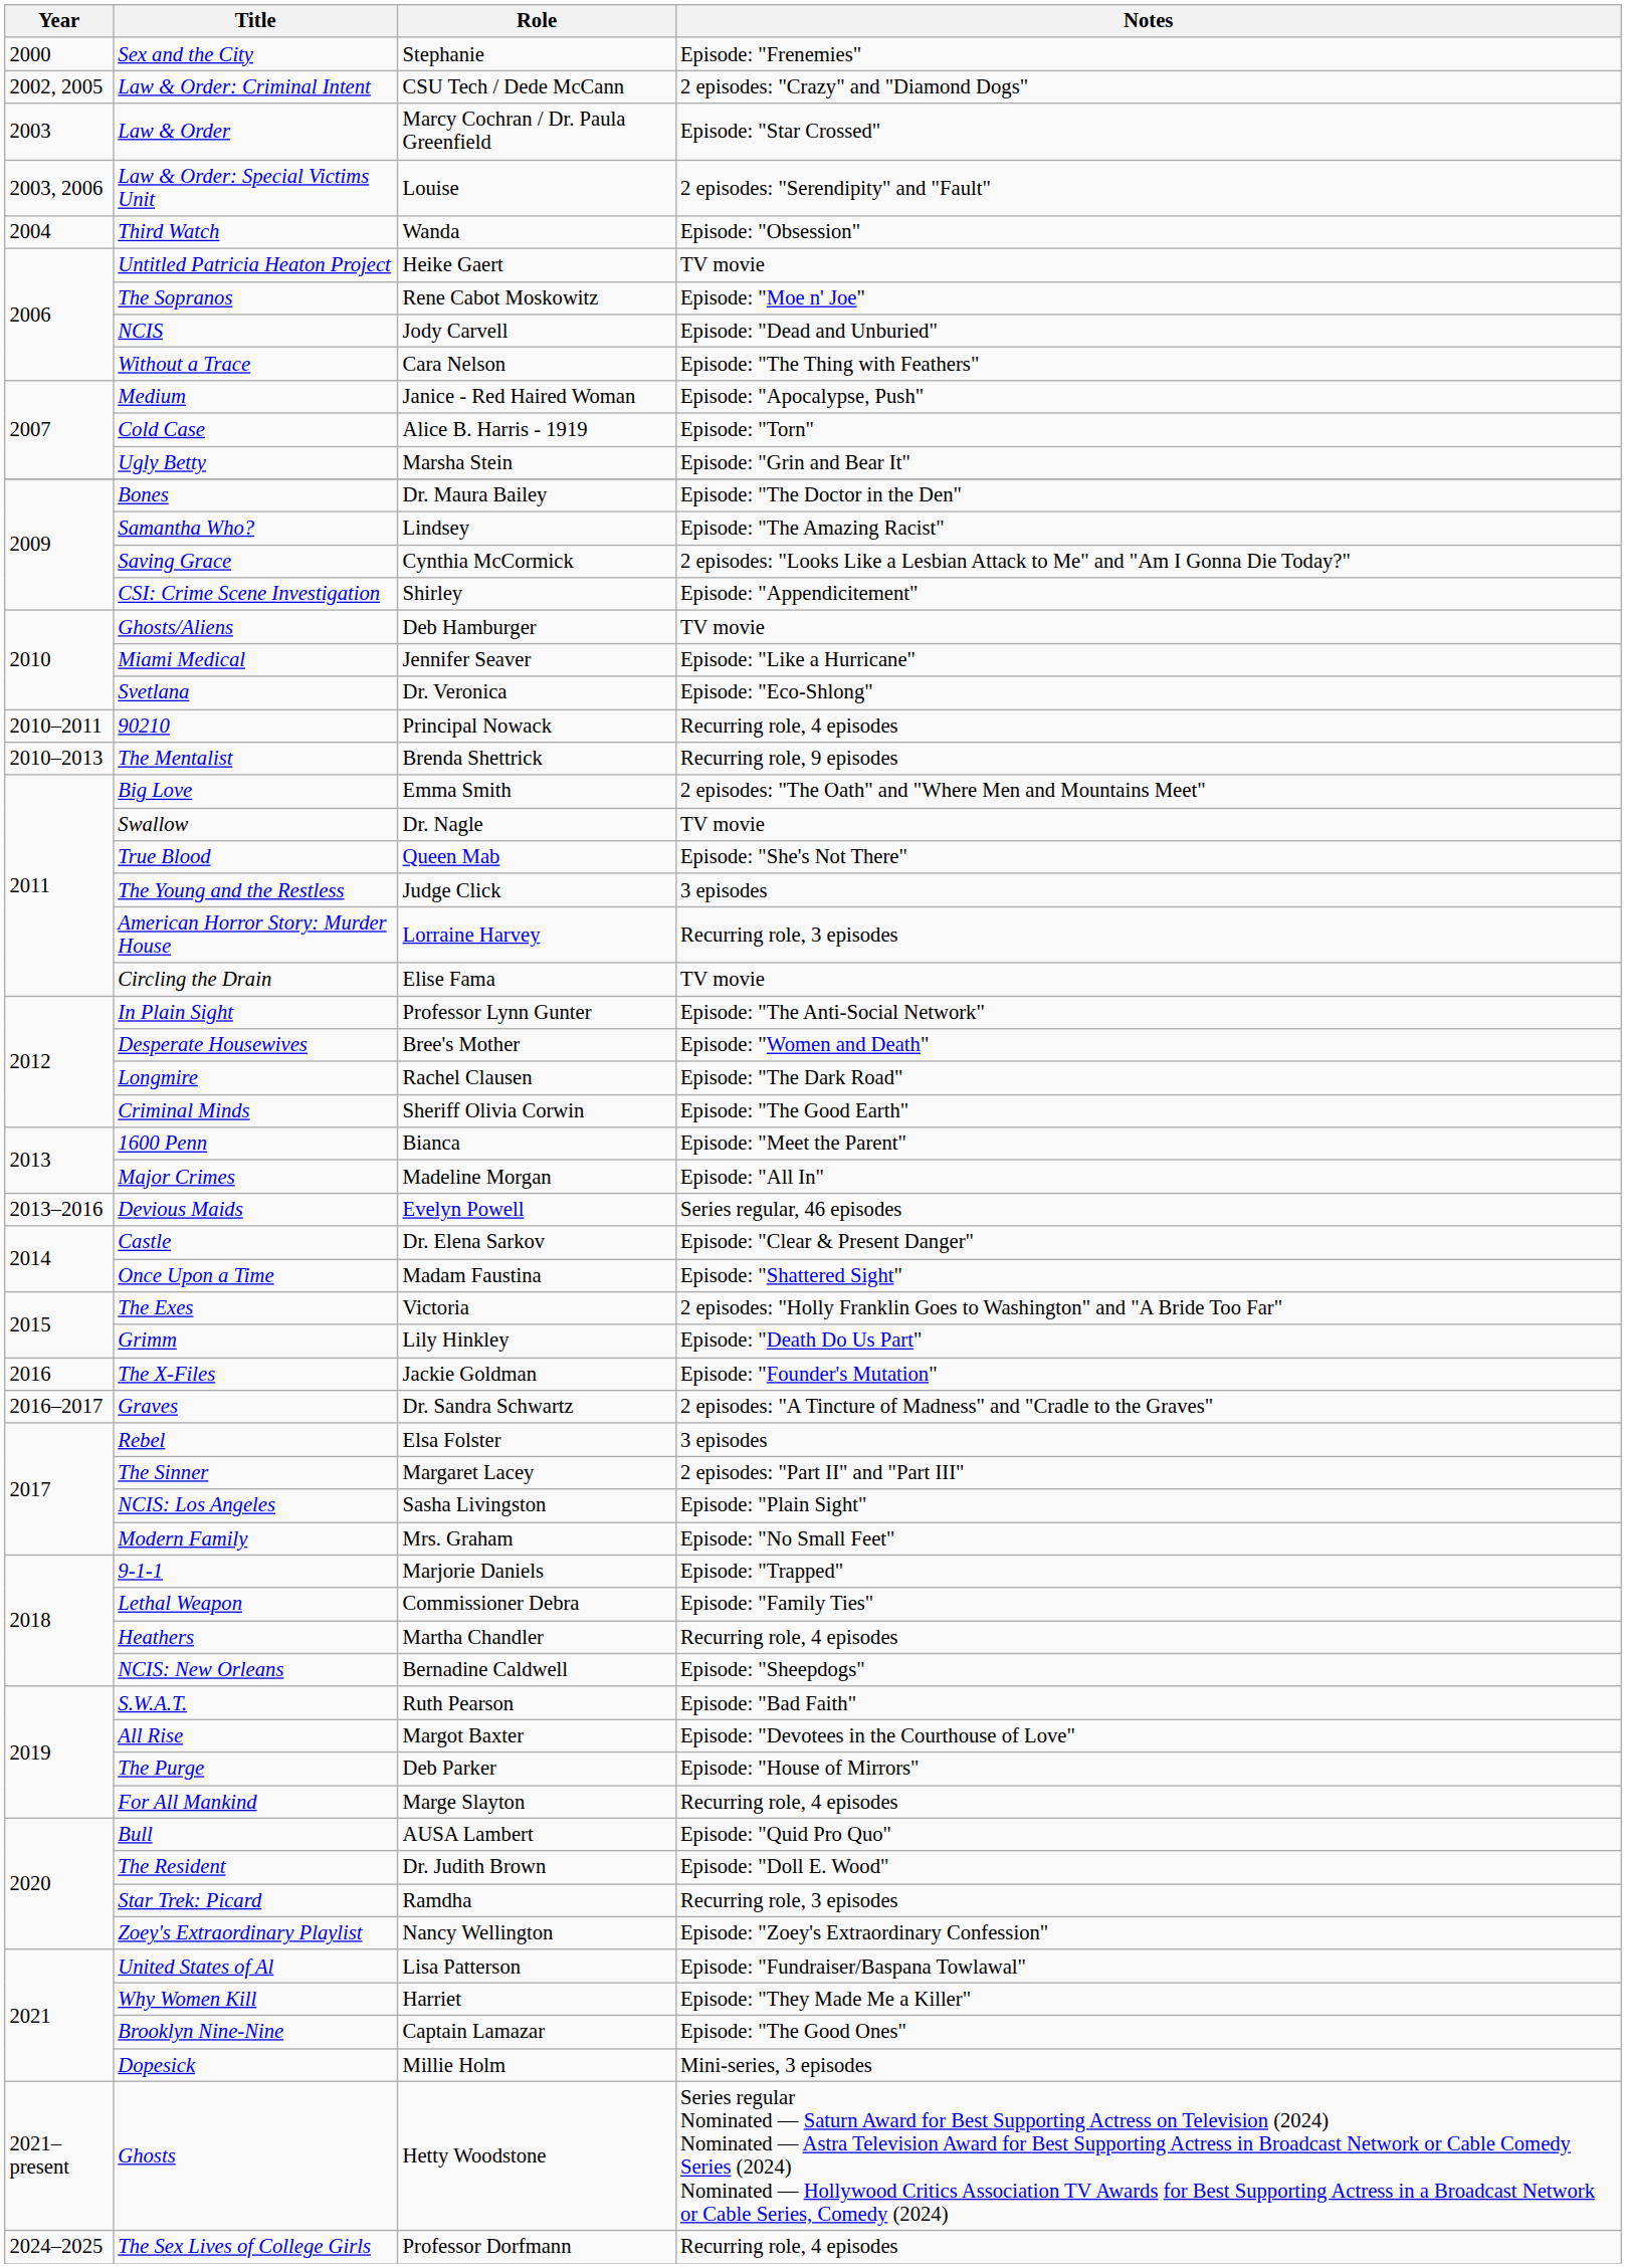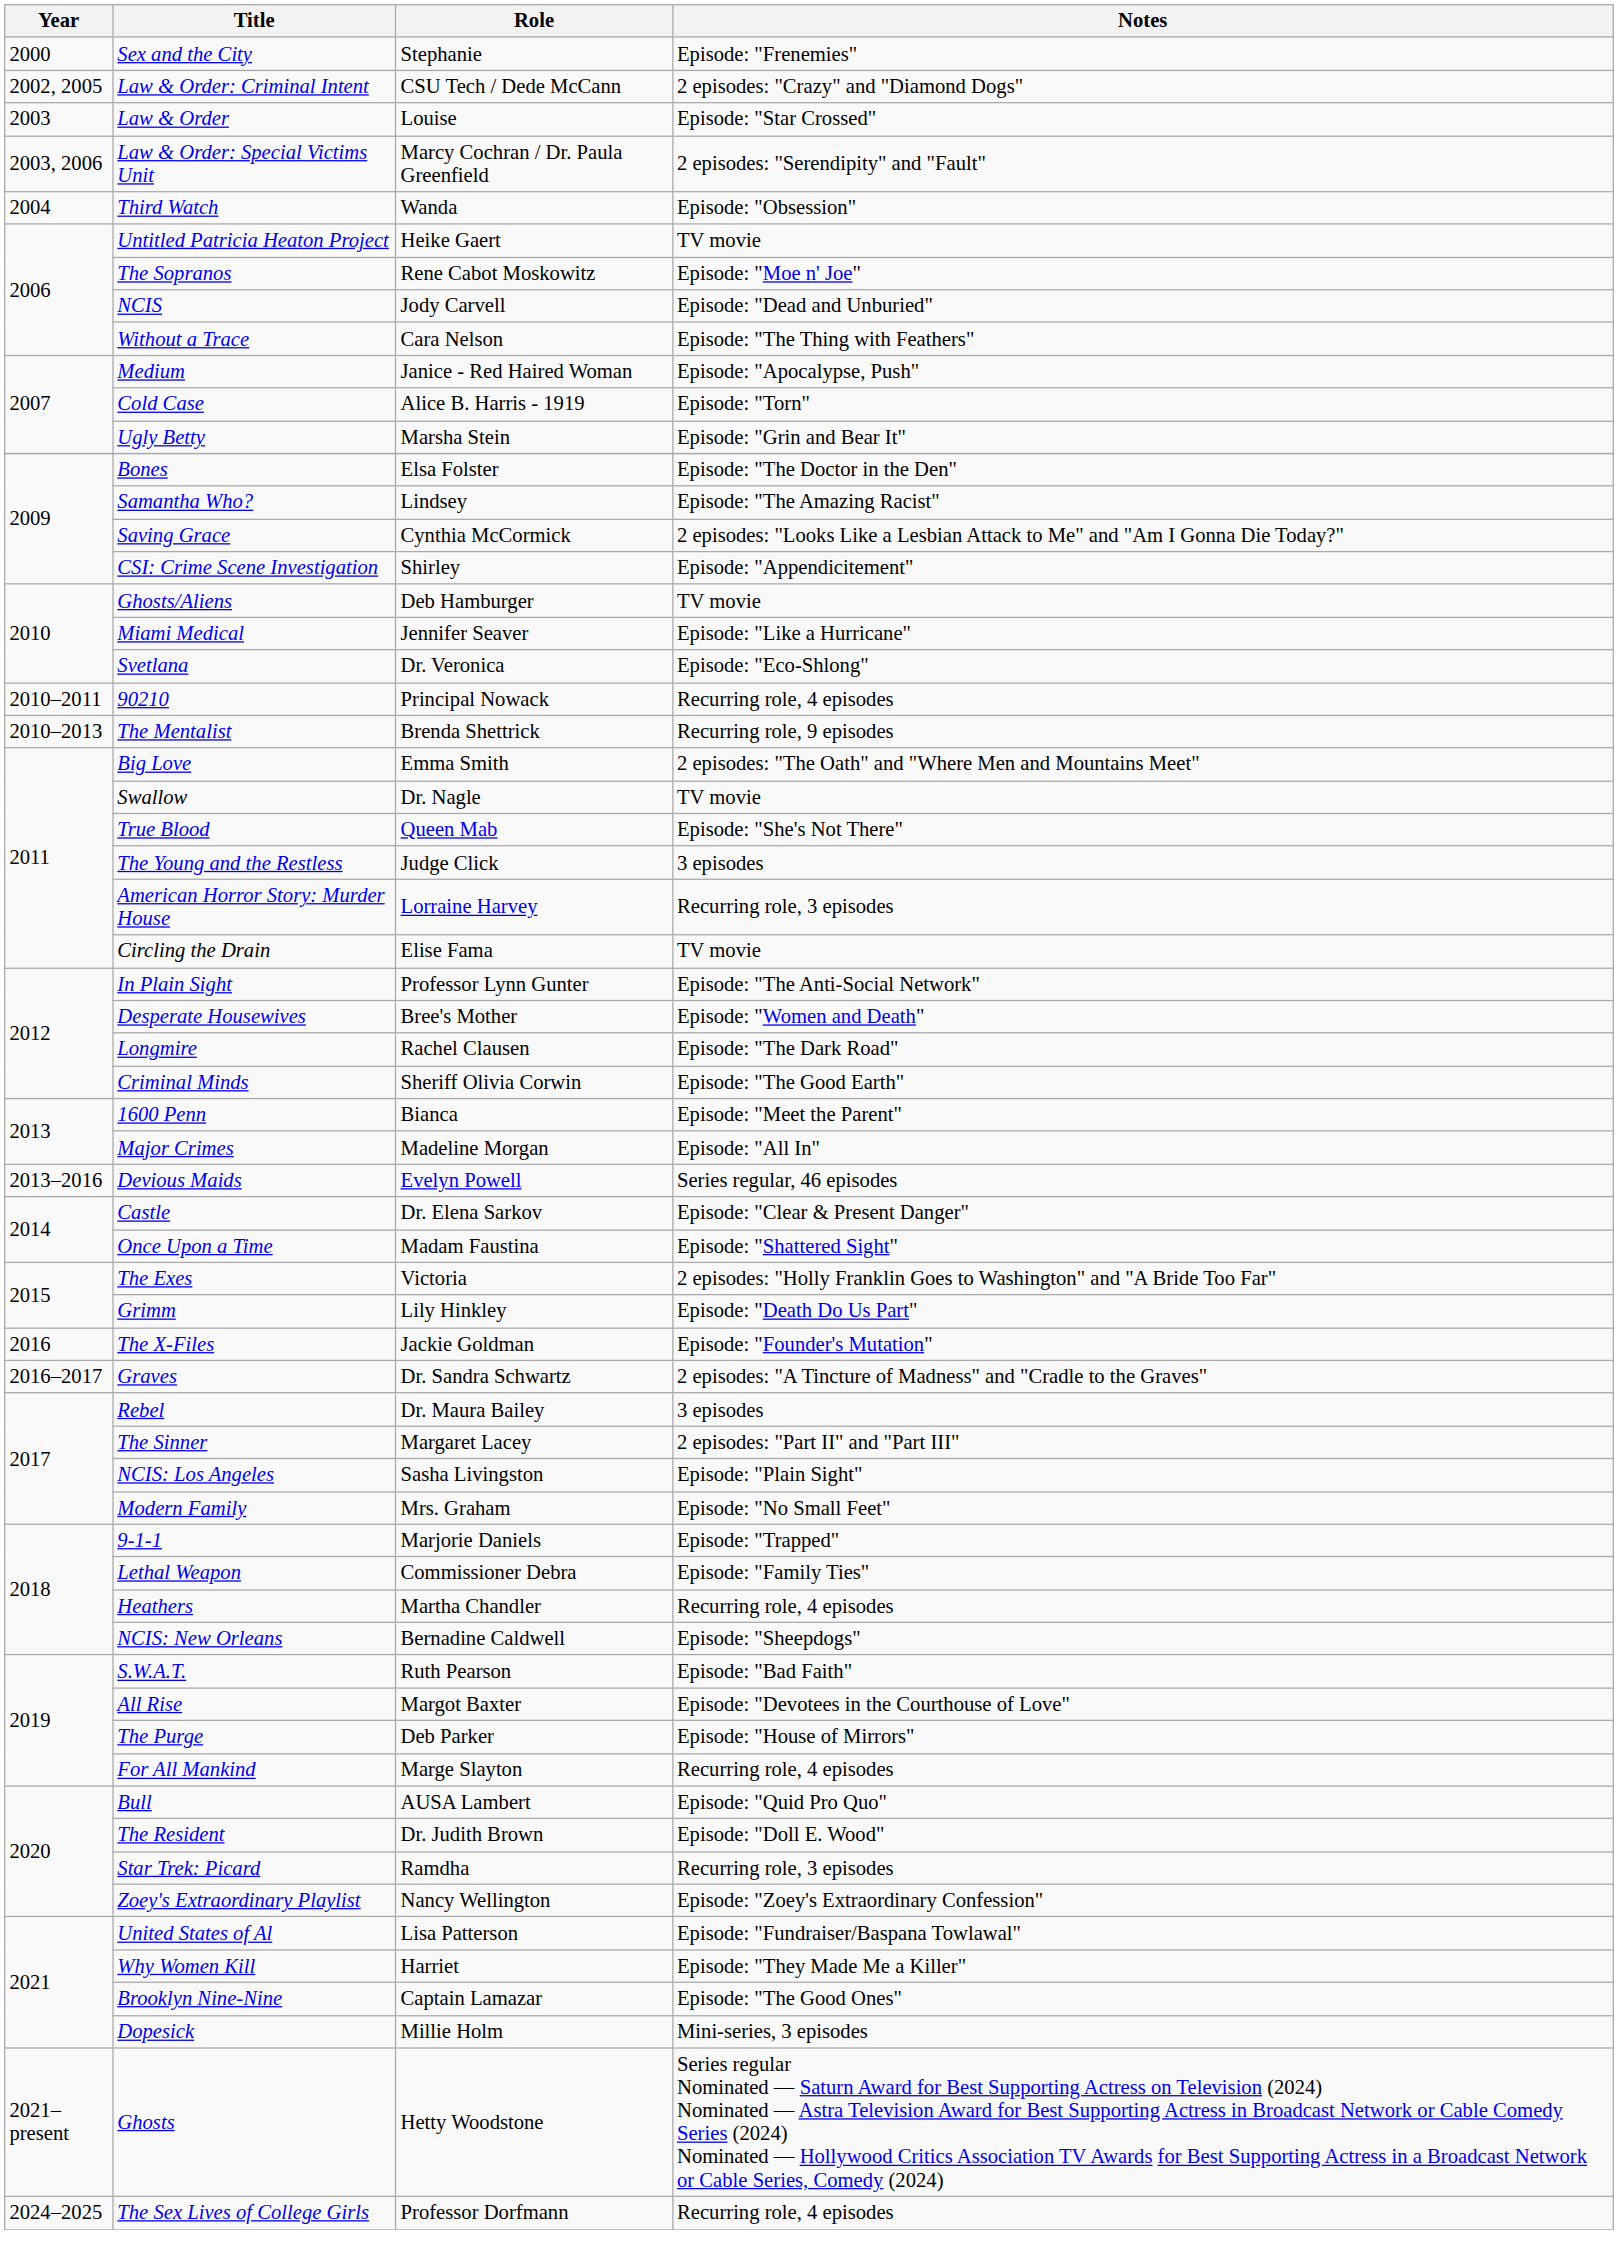Law & Order | Role: Marcy Cochran / Dr. Paula Greenfield -> Louise
Law & Order: Special Victims Unit | Role: Louise -> Marcy Cochran / Dr. Paula Greenfield
Bones | Role: Dr. Maura Bailey -> Elsa Folster
Rebel | Role: Elsa Folster -> Dr. Maura Bailey
